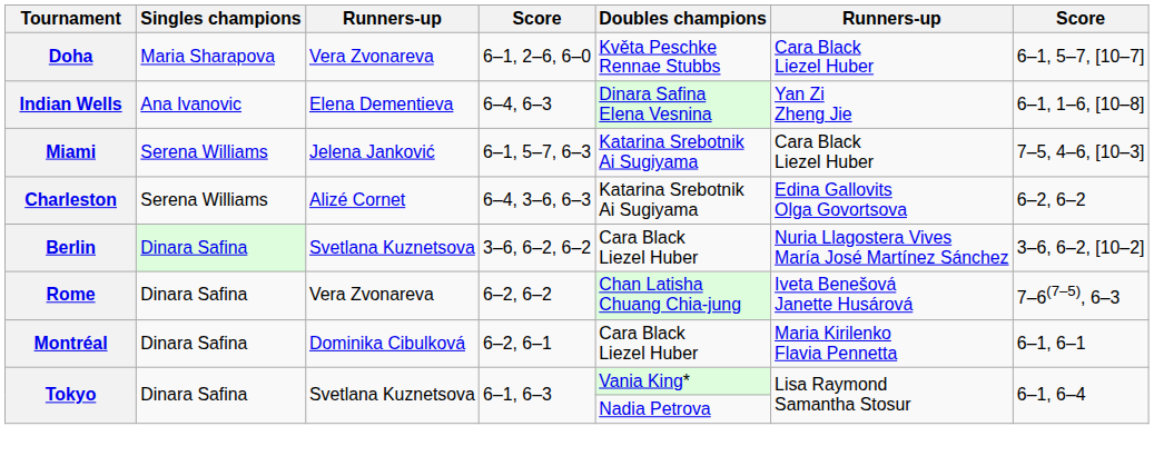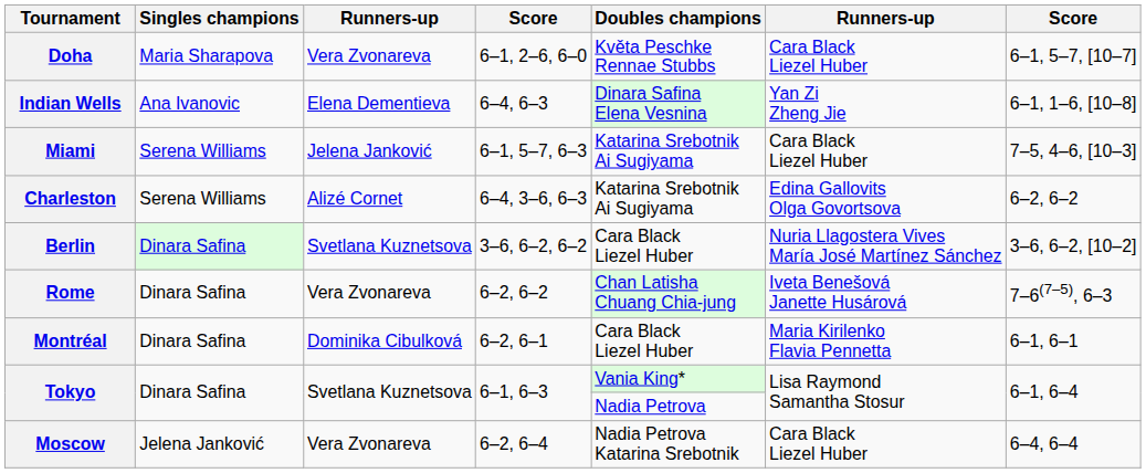+ row: Moscow | Jelena Janković | Vera Zvonareva | 6–2, 6–4 | Nadia Petrova Katarina Srebotnik | Cara Black Liezel Huber | 6–4, 6–4
